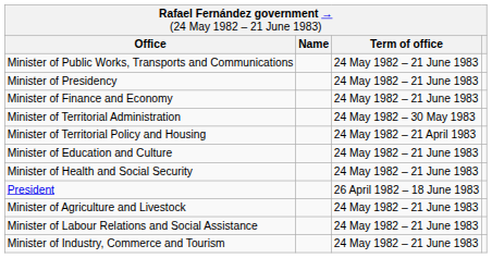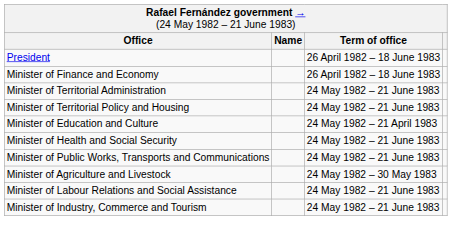rows swapped: President <-> Minister of Public Works, Transports and Communications
- row: Minister of Presidency | 24 May 1982 – 21 June 1983
Minister of Finance and Economy | column 3: 24 May 1982 – 21 June 1983 -> 26 April 1982 – 18 June 1983
Minister of Territorial Administration | column 3: 24 May 1982 – 30 May 1983 -> 24 May 1982 – 21 June 1983
Minister of Territorial Policy and Housing | column 3: 24 May 1982 – 21 April 1983 -> 24 May 1982 – 21 June 1983
Minister of Education and Culture | column 3: 24 May 1982 – 21 June 1983 -> 24 May 1982 – 21 April 1983
Minister of Agriculture and Livestock | column 3: 24 May 1982 – 21 June 1983 -> 24 May 1982 – 30 May 1983
